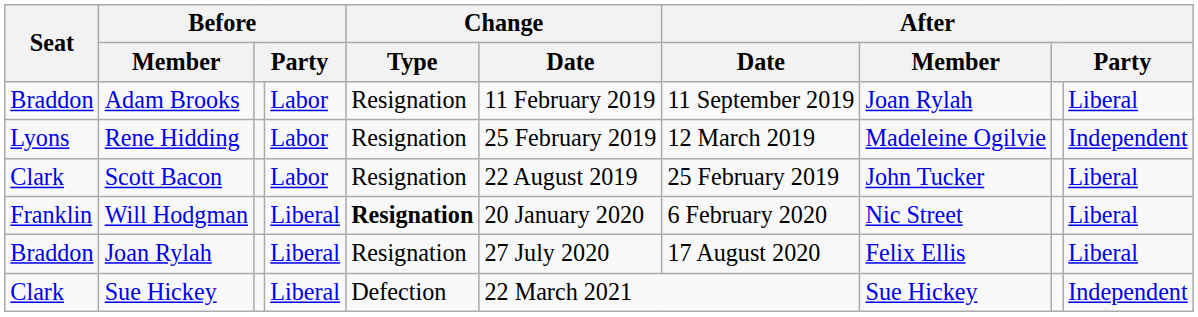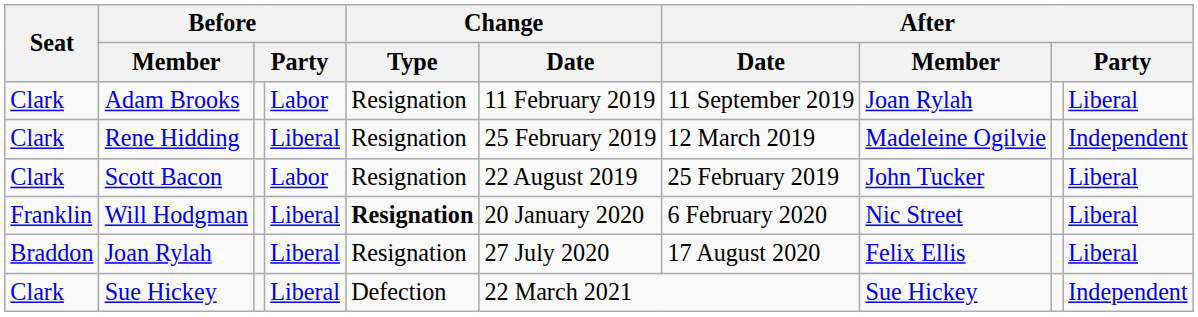Adam Brooks | Seat: Braddon -> Clark
Rene Hidding | Seat: Lyons -> Clark
Rene Hidding | column 4: Labor -> Liberal
